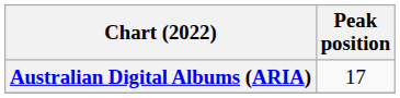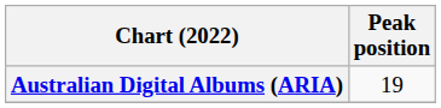Australian Digital Albums (ARIA) | Peak position: 17 -> 19
